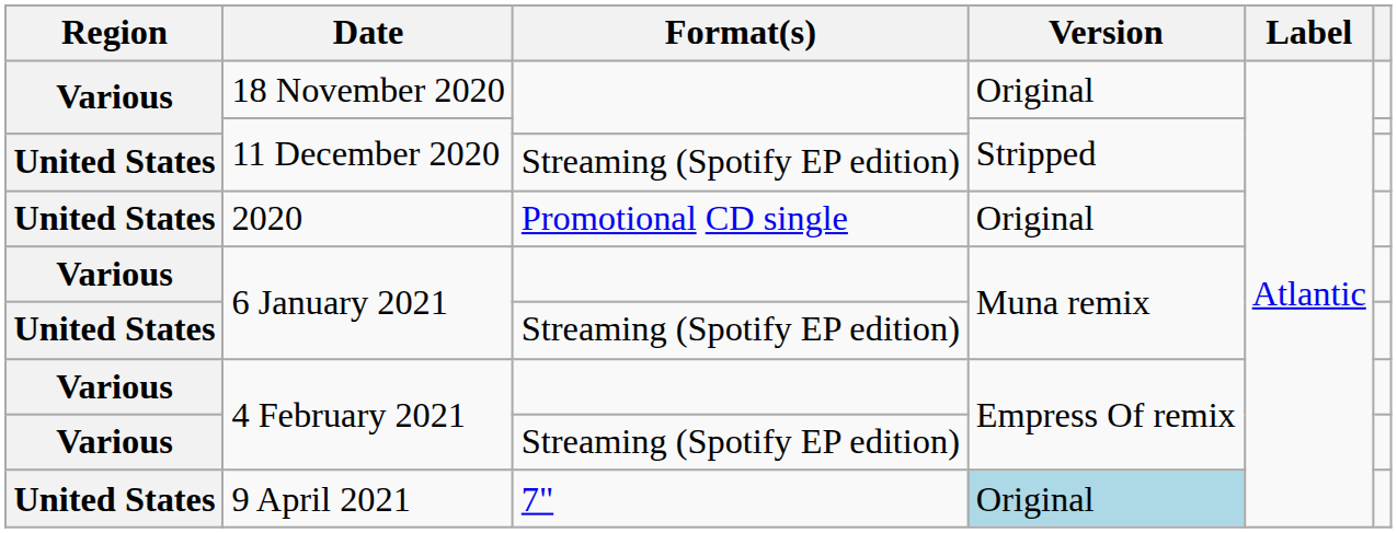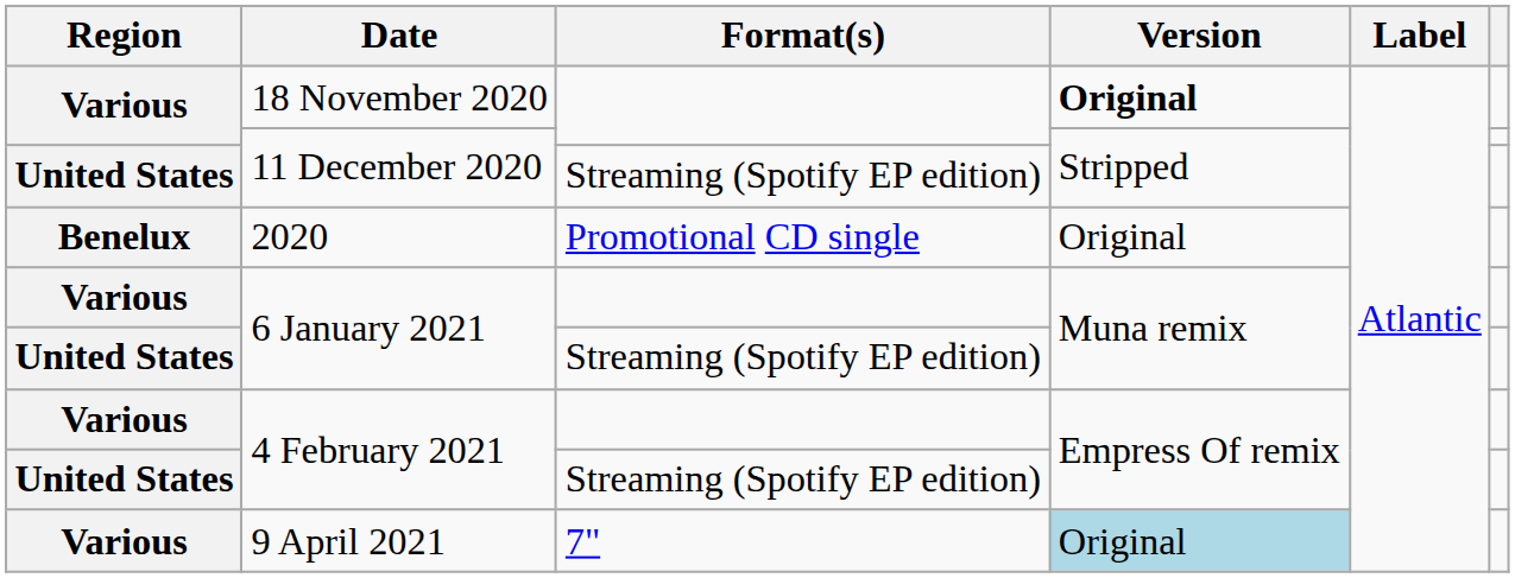18 November 2020 | Version: normal -> bold
2020 | Region: United States -> Benelux
4 February 2021 / Streaming (Spotify EP edition) | Region: Various -> United States
9 April 2021 | Region: United States -> Various
